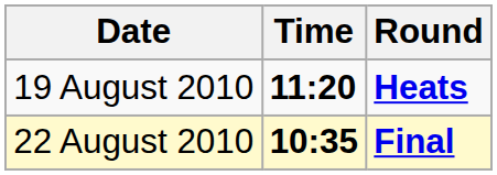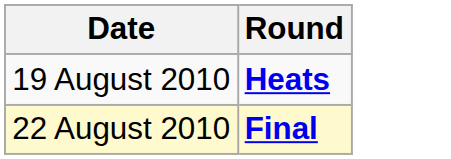- column: Time | 11:20 | 10:35
